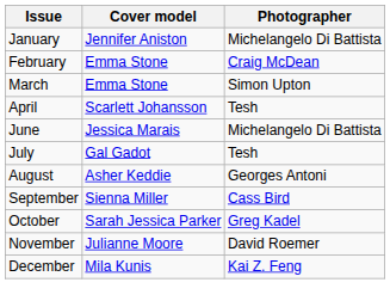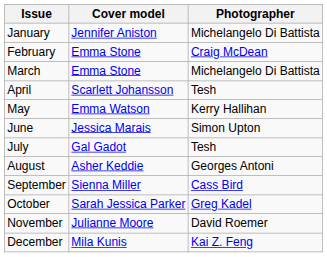March | Photographer: Simon Upton -> Michelangelo Di Battista
+ row: May | Emma Watson | Kerry Hallihan
June | Photographer: Michelangelo Di Battista -> Simon Upton
